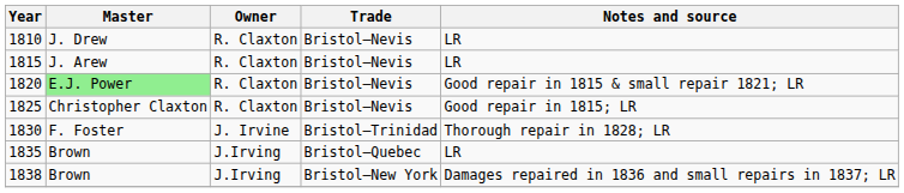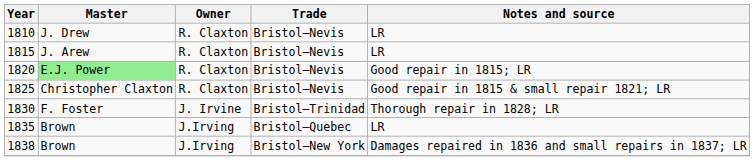1820 | Notes and source: Good repair in 1815 & small repair 1821; LR -> Good repair in 1815; LR
1825 | Notes and source: Good repair in 1815; LR -> Good repair in 1815 & small repair 1821; LR
